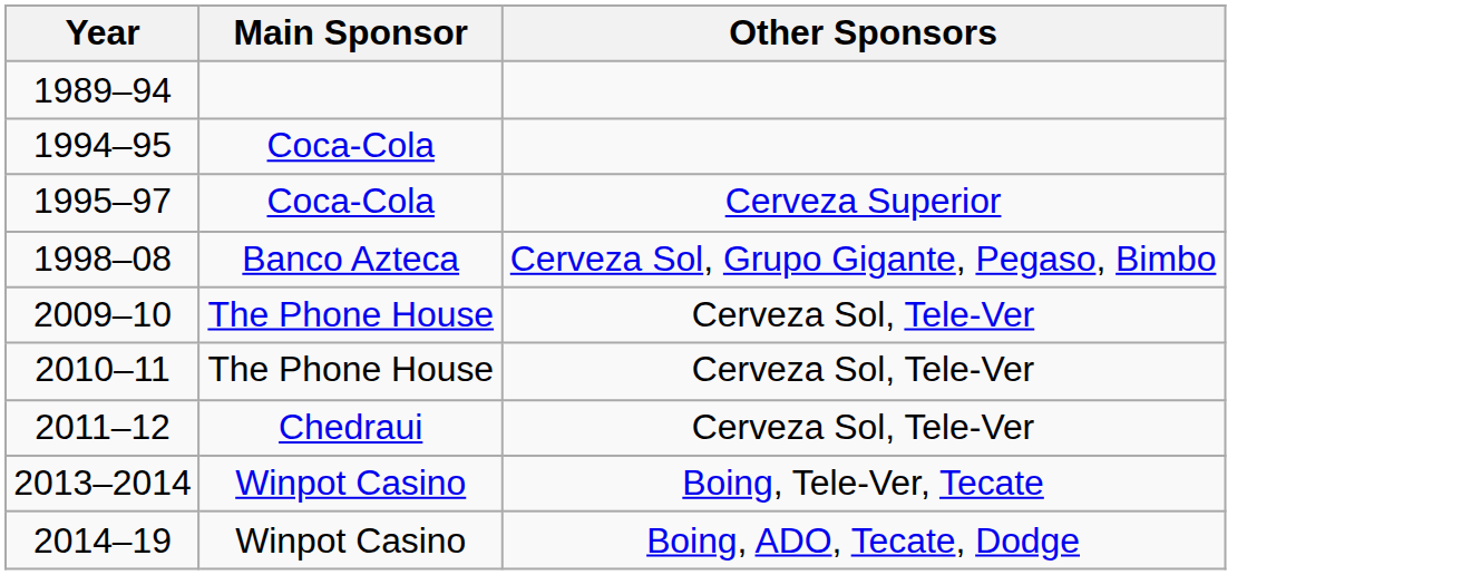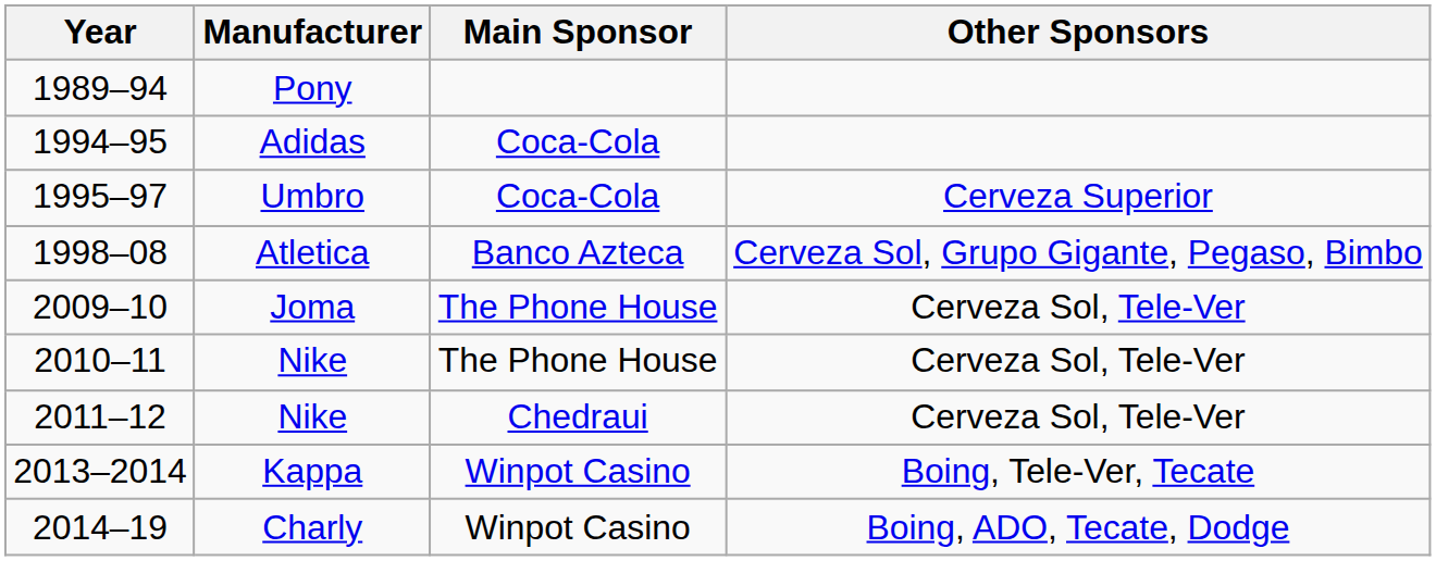+ column: Manufacturer | Pony | Adidas | Umbro | Atletica | Joma | Nike | Nike | Kappa | Charly
